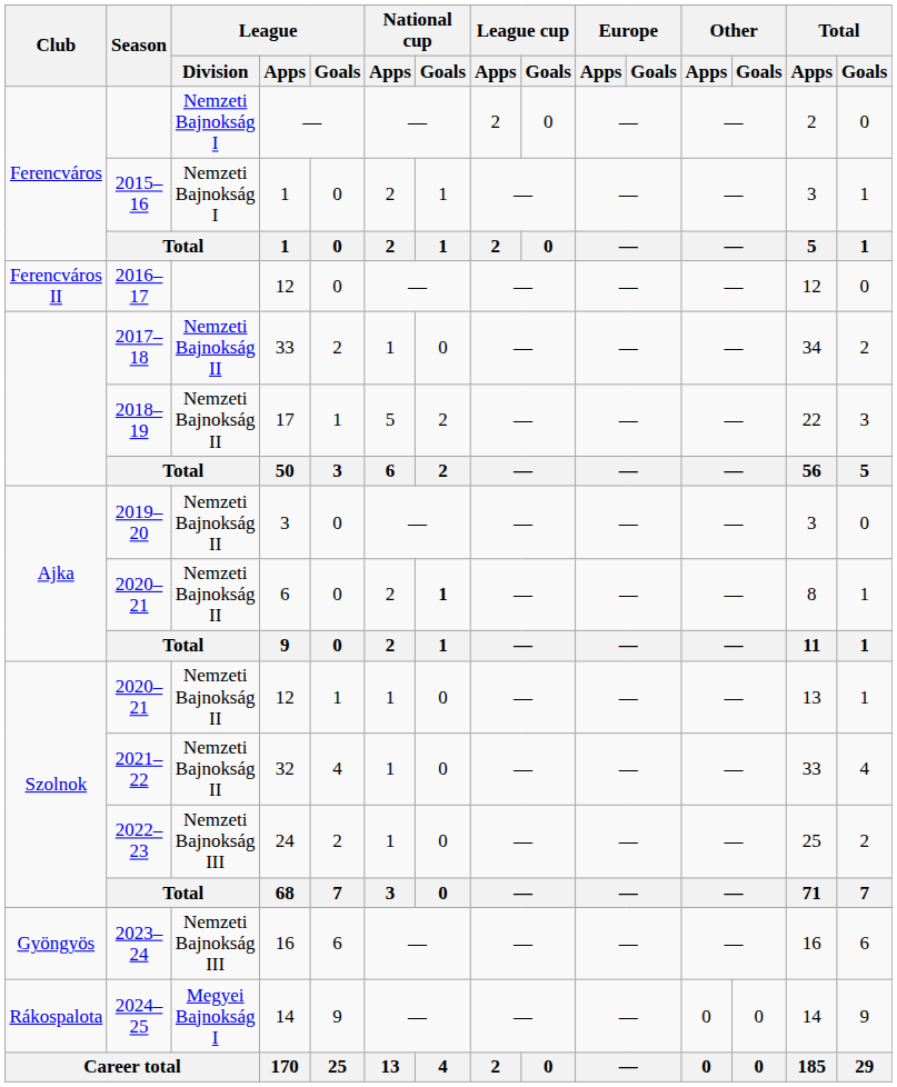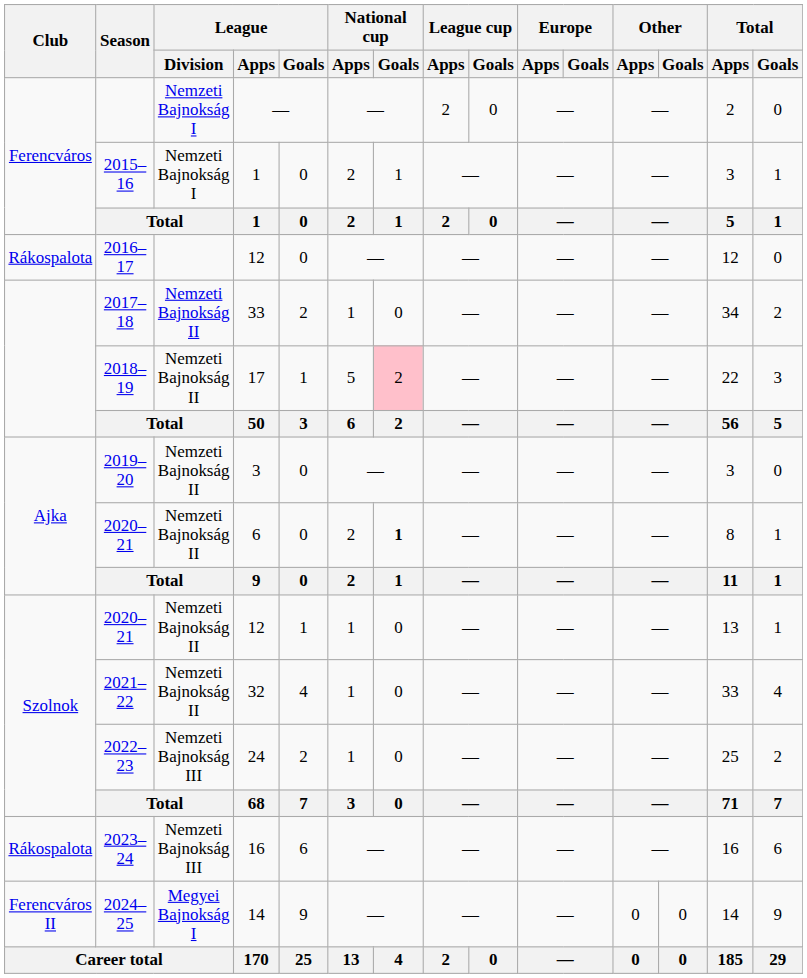2016–17 | Club: Ferencváros II -> Rákospalota
2018–19 | National cup / Goals: no background -> pink background
2023–24 | Club: Gyöngyös -> Rákospalota
2024–25 | Club: Rákospalota -> Ferencváros II
